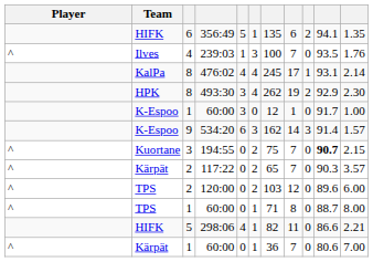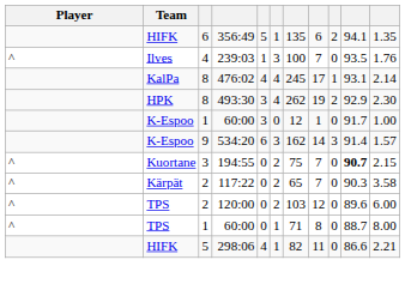117:22 | column 11: 3.57 -> 3.58
- row: ^ | Kärpät | 1 | 60:00 | 0 | 1 | 36 | 7 | 0 | 80.6 | 7.00
